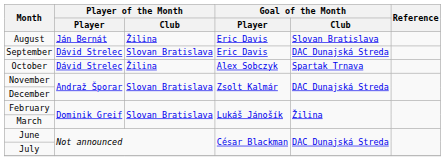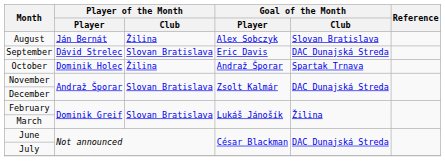August | Goal of the Month / Player: Eric Davis -> Alex Sobczyk
October | Player of the Month / Player: Dávid Strelec -> Dominik Holec
October | Goal of the Month / Player: Alex Sobczyk -> Andraž Šporar
